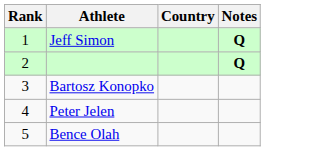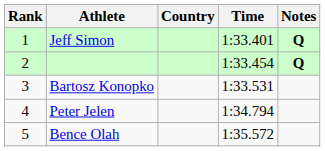+ column: Time | 1:33.401 | 1:33.454 | 1:33.531 | 1:34.794 | 1:35.572
